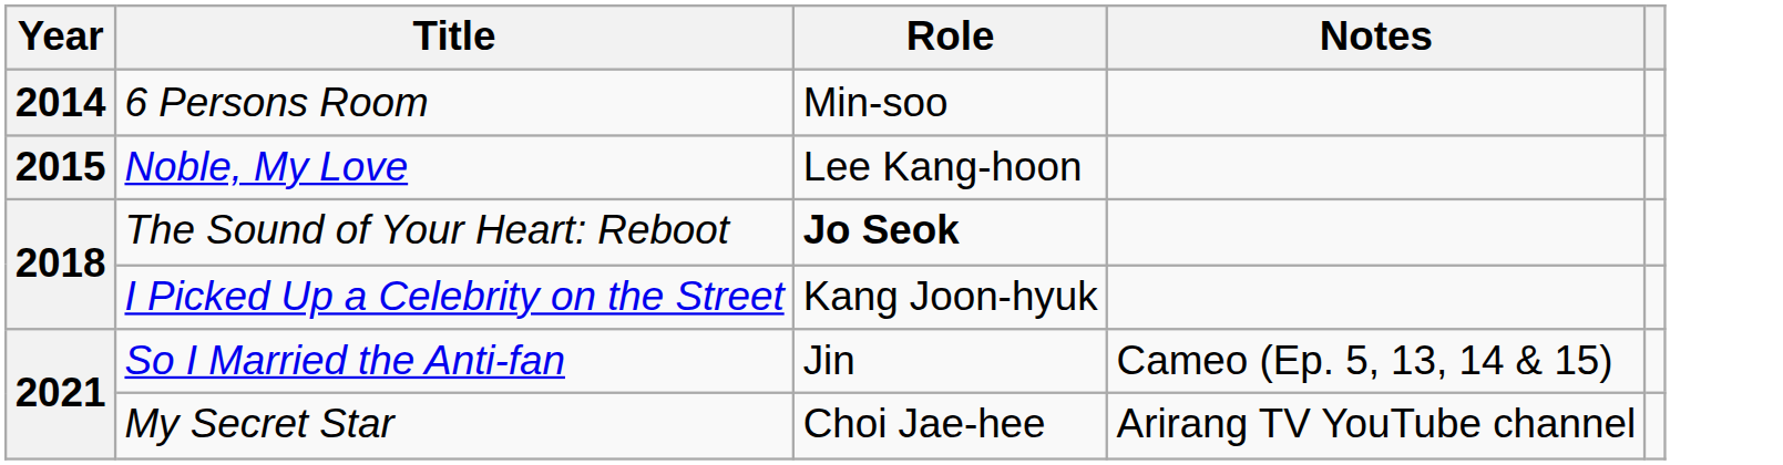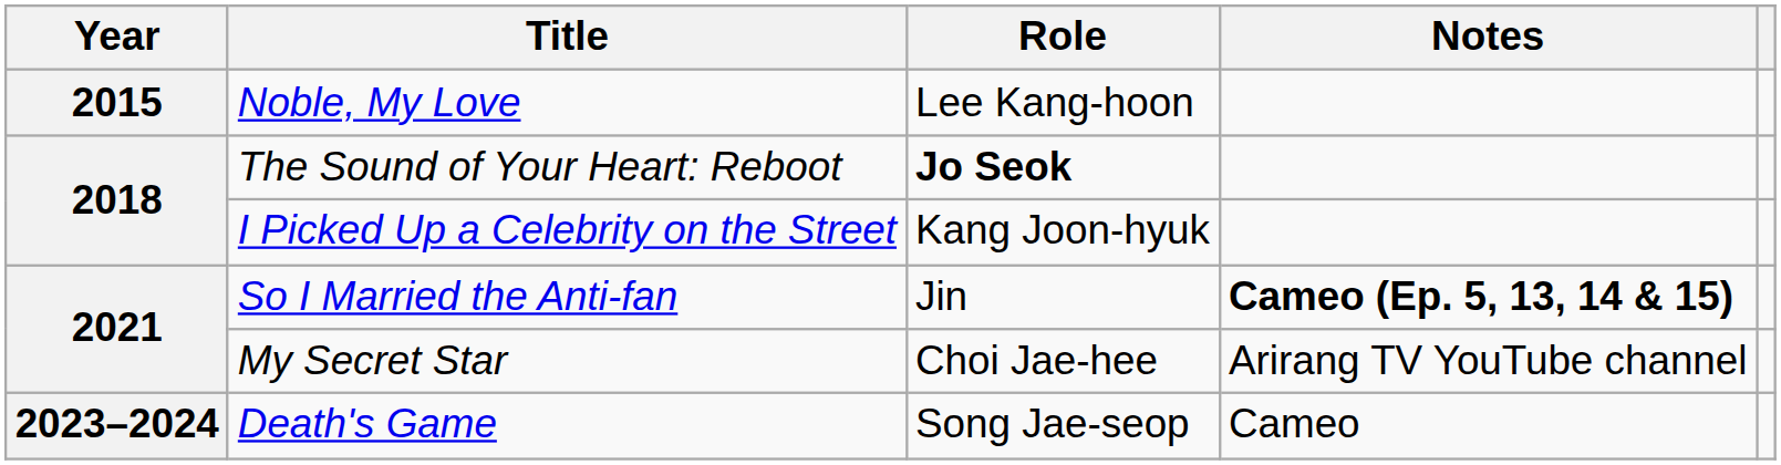- row: 2014 | 6 Persons Room | Min-soo
So I Married the Anti-fan | Notes: normal -> bold
+ row: 2023–2024 | Death's Game | Song Jae-seop | Cameo
